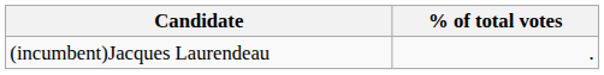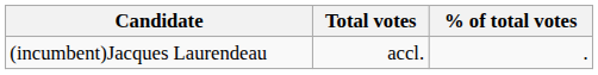+ column: Total votes | accl.
